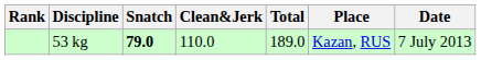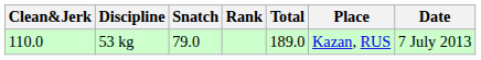columns swapped: Rank <-> Clean&Jerk
53 kg | Snatch: bold -> normal
